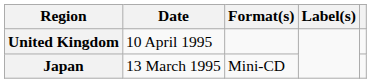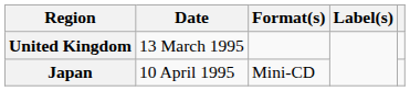United Kingdom | Date: 10 April 1995 -> 13 March 1995
Japan | Date: 13 March 1995 -> 10 April 1995
